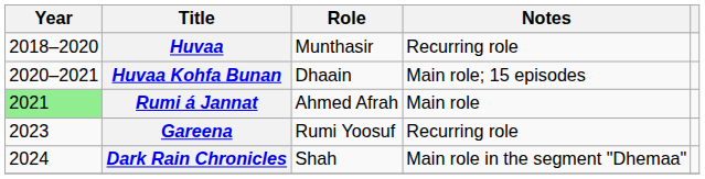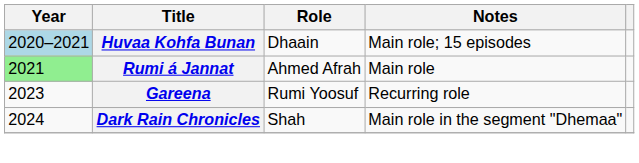- row: 2018–2020 | Huvaa | Munthasir | Recurring role
Huvaa Kohfa Bunan | Year: no background -> lightblue background
